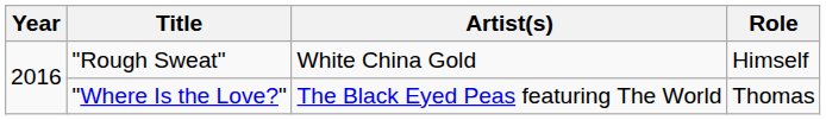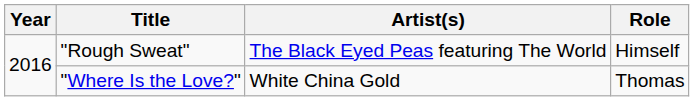"Rough Sweat" | Artist(s): White China Gold -> The Black Eyed Peas featuring The World
"Where Is the Love?" | Artist(s): The Black Eyed Peas featuring The World -> White China Gold
